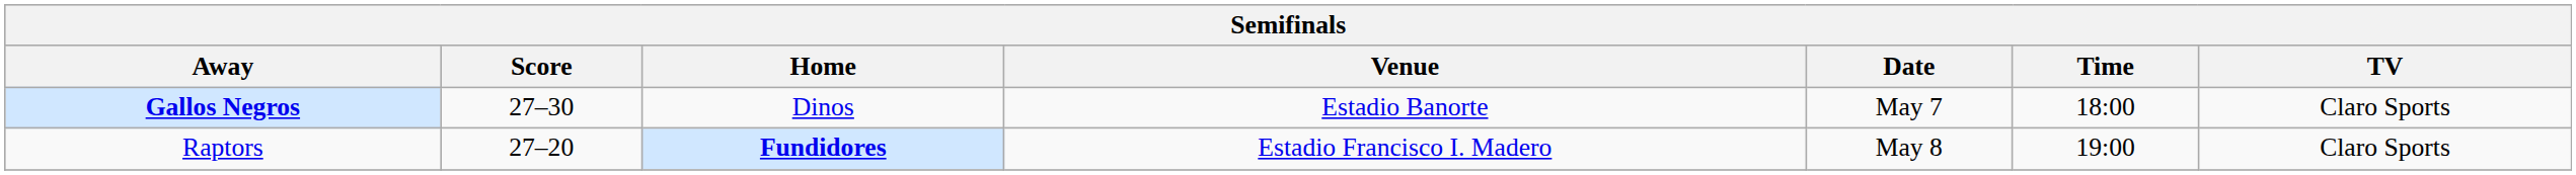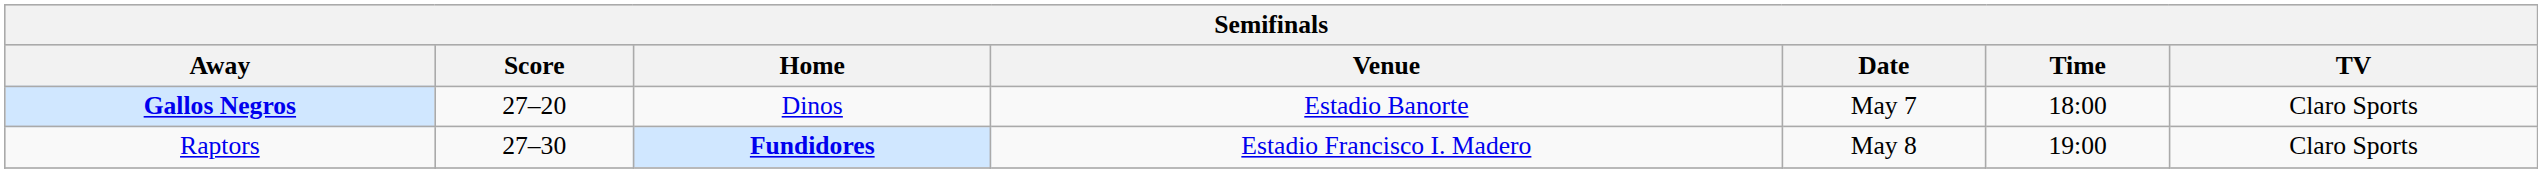Gallos Negros | Score: 27–30 -> 27–20
Raptors | Score: 27–20 -> 27–30
